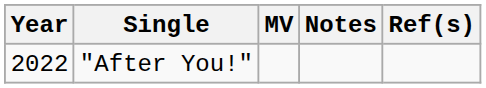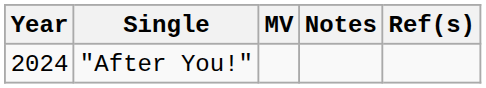"After You!" | Year: 2022 -> 2024
